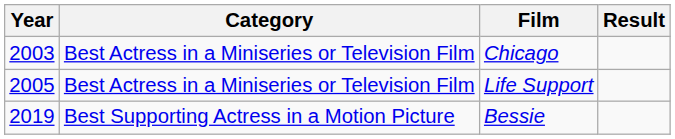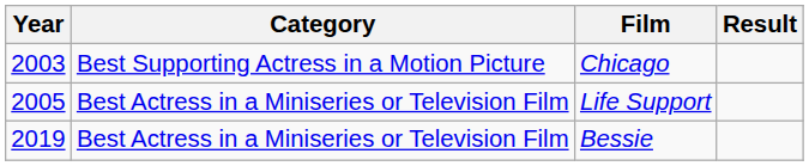Chicago | Category: Best Actress in a Miniseries or Television Film -> Best Supporting Actress in a Motion Picture
Bessie | Category: Best Supporting Actress in a Motion Picture -> Best Actress in a Miniseries or Television Film
